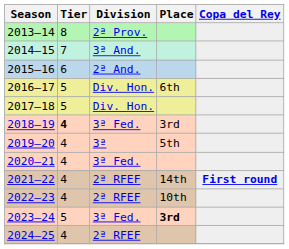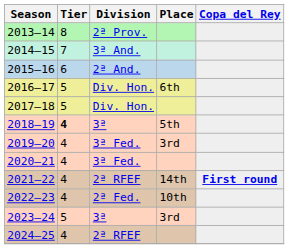2018–19 | Division: 3ª Fed. -> 3ª
2018–19 | Place: 3rd -> 5th
2019–20 | Division: 3ª -> 3ª Fed.
2019–20 | Place: 5th -> 3rd
2022–23 | Division: 2ª RFEF -> 2ª Fed.
2023–24 | Division: 3ª Fed. -> 3ª
2023–24 | Place: bold -> normal
